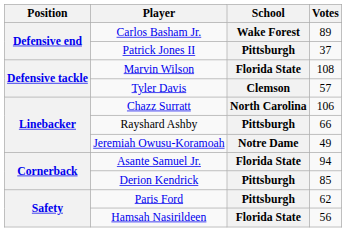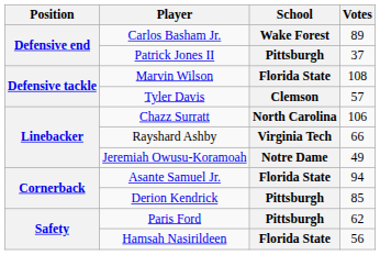Rayshard Ashby | School: Pittsburgh -> Virginia Tech
